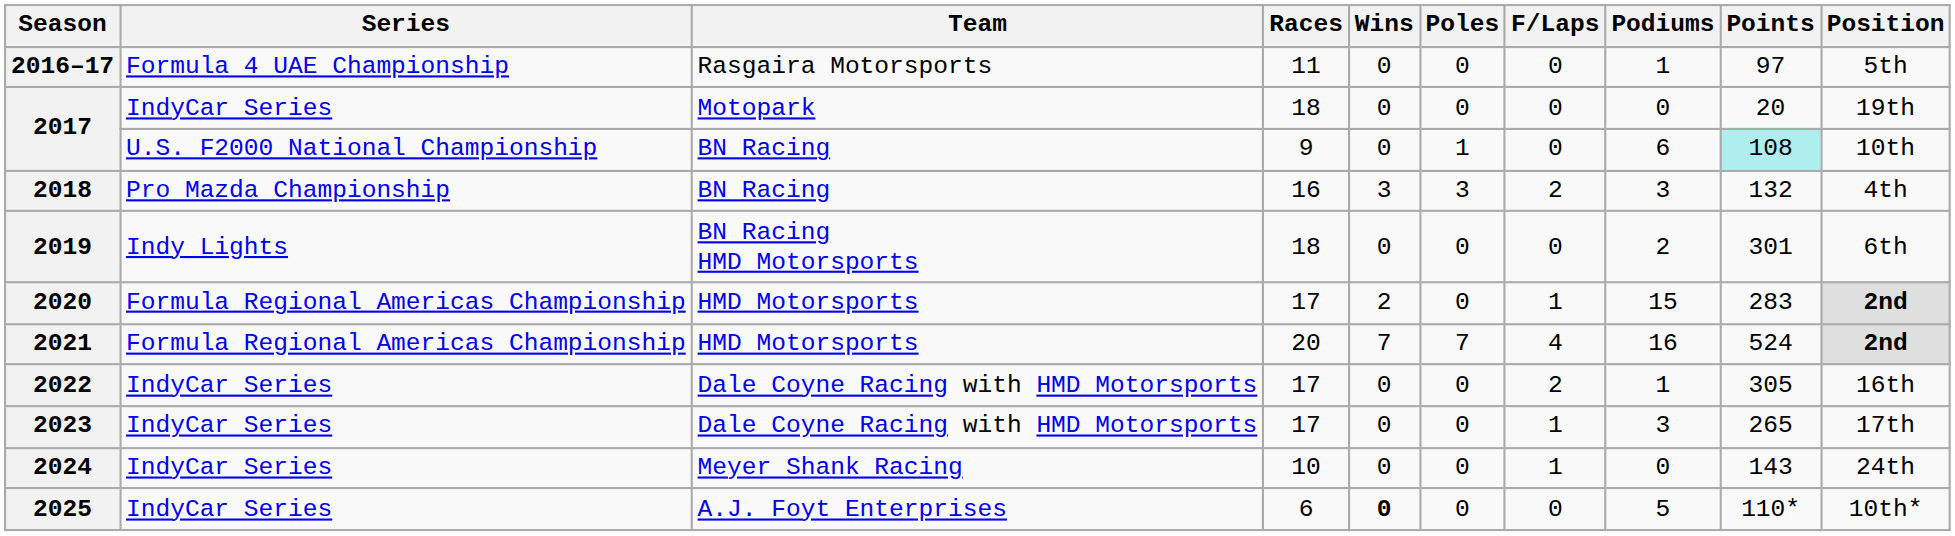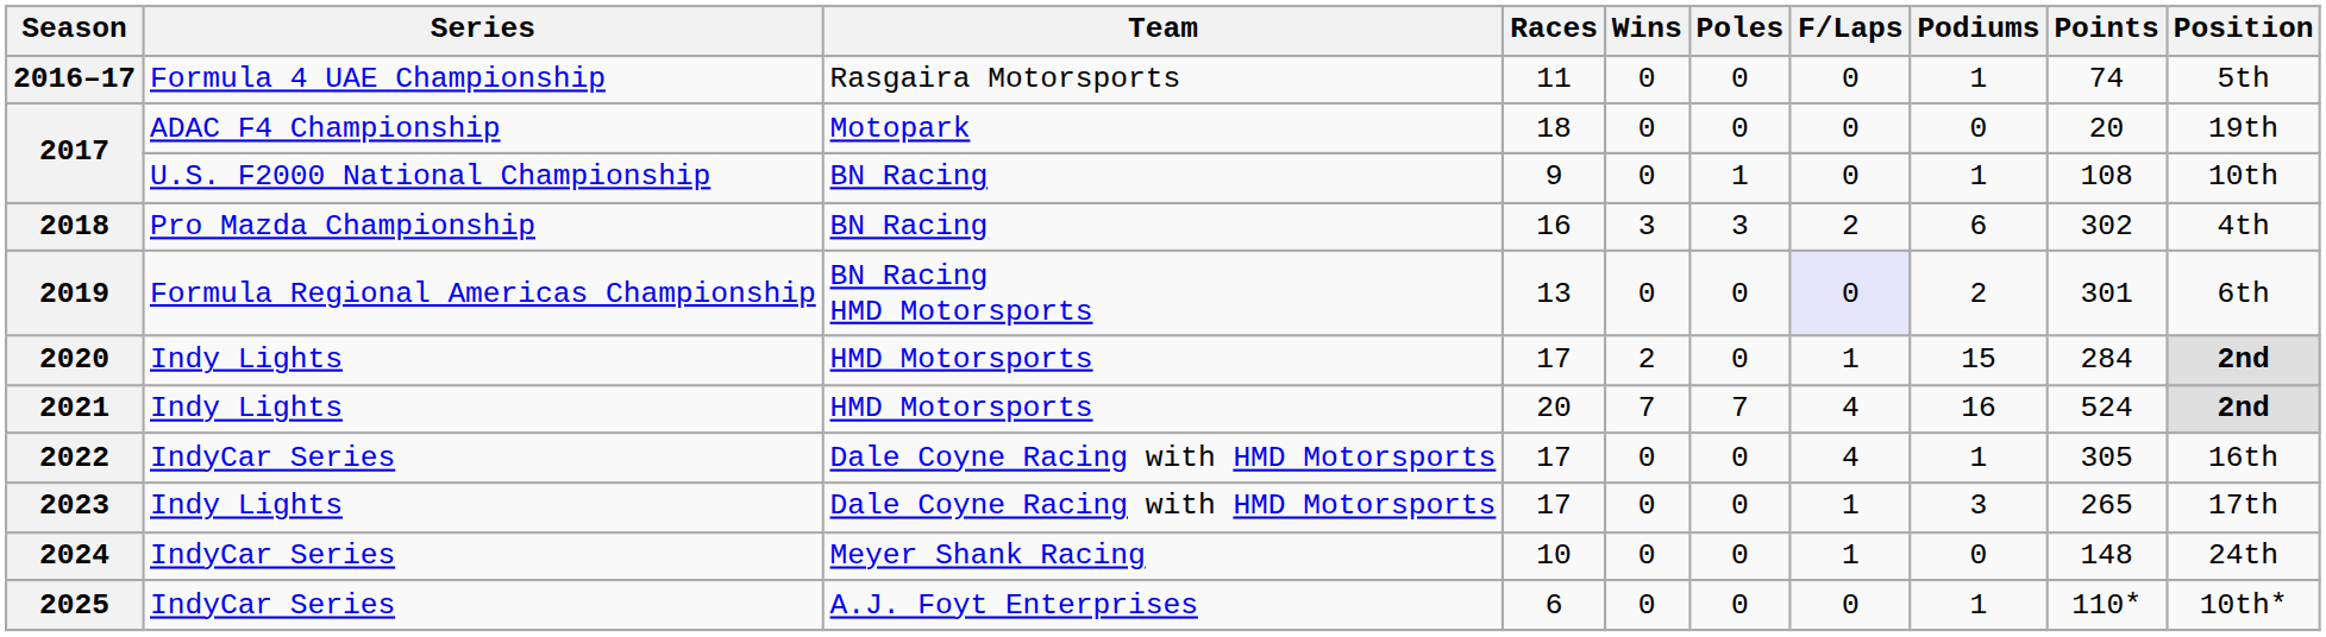2016–17 | Points: 97 -> 74
2017 / Motopark | Series: IndyCar Series -> ADAC F4 Championship
2017 / BN Racing | Podiums: 6 -> 1
2017 / BN Racing | Points: paleturquoise background -> no background
2018 | Podiums: 3 -> 6
2018 | Points: 132 -> 302
2019 | Series: Indy Lights -> Formula Regional Americas Championship
2019 | Races: 18 -> 13
2019 | F/Laps: no background -> lavender background
2020 | Series: Formula Regional Americas Championship -> Indy Lights
2020 | Points: 283 -> 284
2021 | Series: Formula Regional Americas Championship -> Indy Lights
2022 | F/Laps: 2 -> 4
2023 | Series: IndyCar Series -> Indy Lights
2024 | Points: 143 -> 148
2025 | Wins: bold -> normal
2025 | Podiums: 5 -> 1
